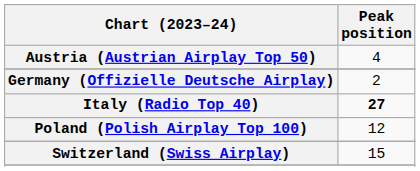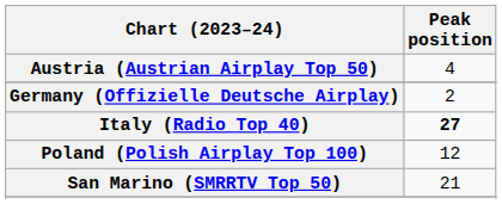+ row: San Marino (SMRRTV Top 50) | 21
- row: Switzerland (Swiss Airplay) | 15
